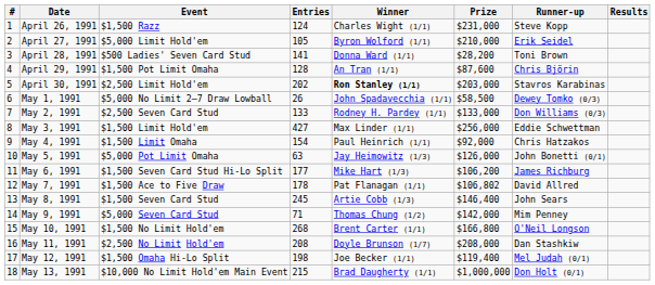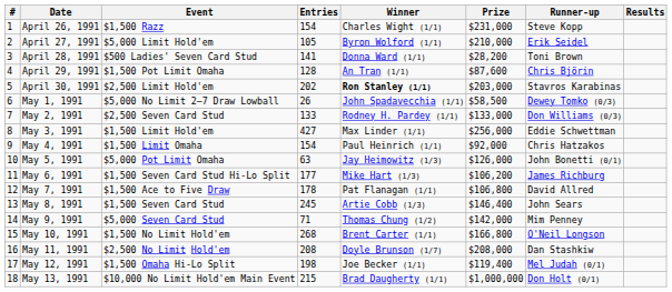April 26, 1991 | Entries: 124 -> 154
May 7, 1991 | Prize: $106,802 -> $106,800
